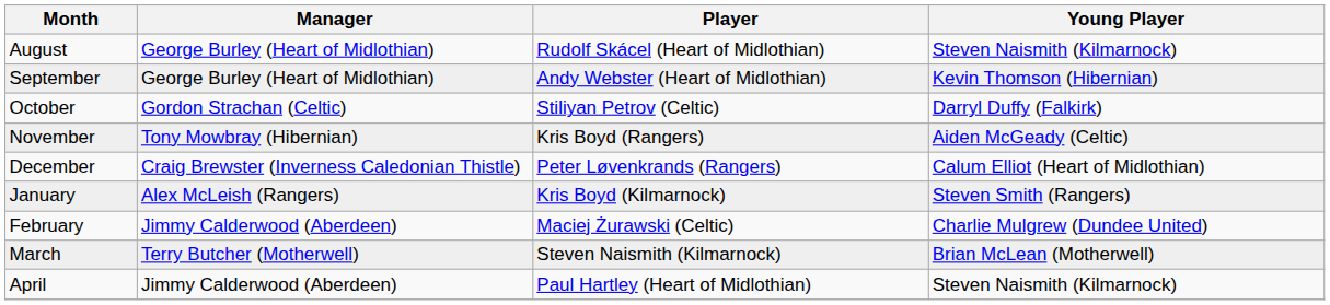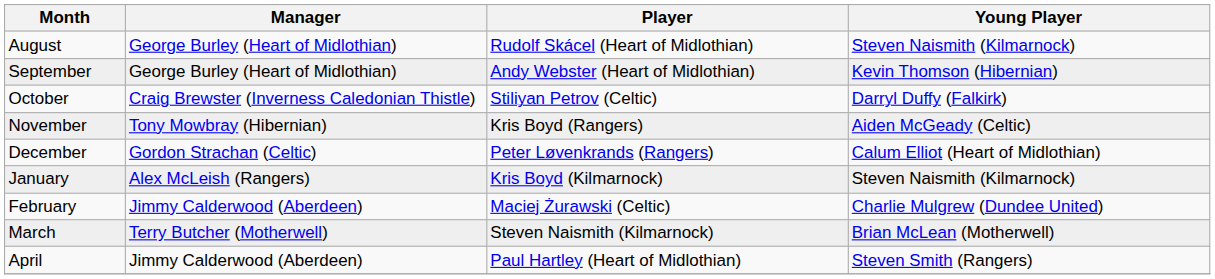October | Manager: Gordon Strachan (Celtic) -> Craig Brewster (Inverness Caledonian Thistle)
December | Manager: Craig Brewster (Inverness Caledonian Thistle) -> Gordon Strachan (Celtic)
January | Young Player: Steven Smith (Rangers) -> Steven Naismith (Kilmarnock)
April | Young Player: Steven Naismith (Kilmarnock) -> Steven Smith (Rangers)
